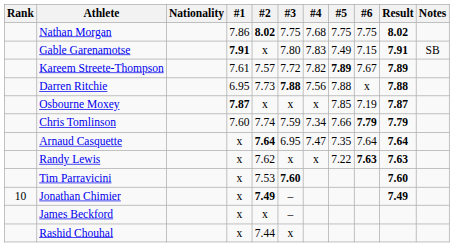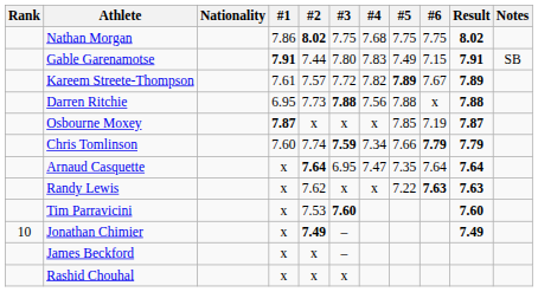Gable Garenamotse | #2: x -> 7.44
Chris Tomlinson | #3: normal -> bold
Rashid Chouhal | #2: 7.44 -> x
